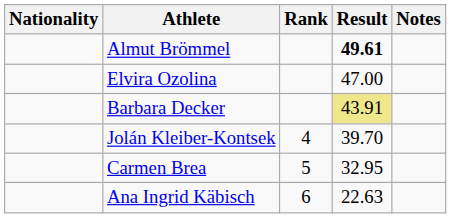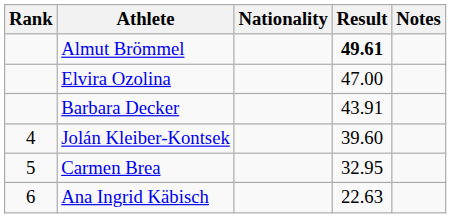columns swapped: Rank <-> Nationality
Barbara Decker | Result: khaki background -> no background
Jolán Kleiber-Kontsek | Result: 39.70 -> 39.60
